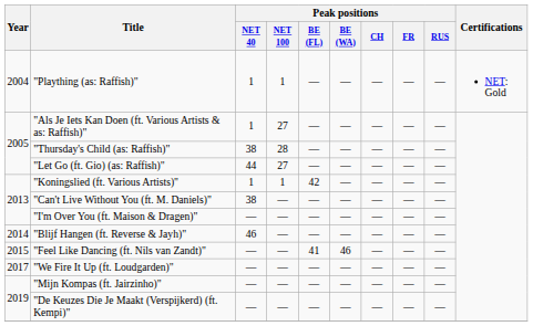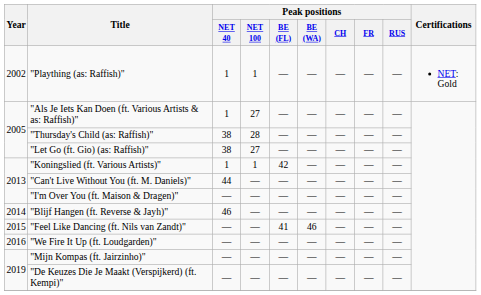"Plaything (as: Raffish)" | Year: 2004 -> 2002
"Let Go (ft. Gio) (as: Raffish)" | Peak positions / NET 40: 44 -> 38
"Can't Live Without You (ft. M. Daniels)" | Peak positions / NET 40: 38 -> 44
"We Fire It Up (ft. Loudgarden)" | Year: 2017 -> 2016
